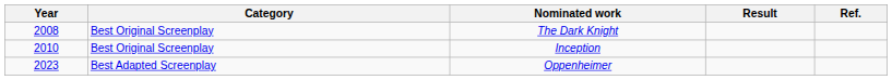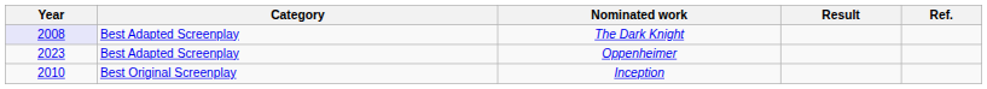The Dark Knight | Year: no background -> lavender background
The Dark Knight | Category: Best Original Screenplay -> Best Adapted Screenplay
rows swapped: Inception <-> Oppenheimer
